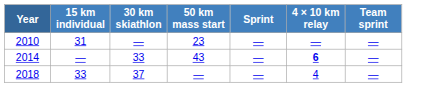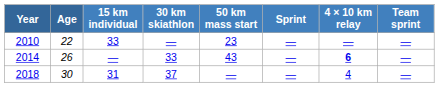+ column: Age | 22 | 26 | 30
2010 | 15 km individual: 31 -> 33
2018 | 15 km individual: 33 -> 31
